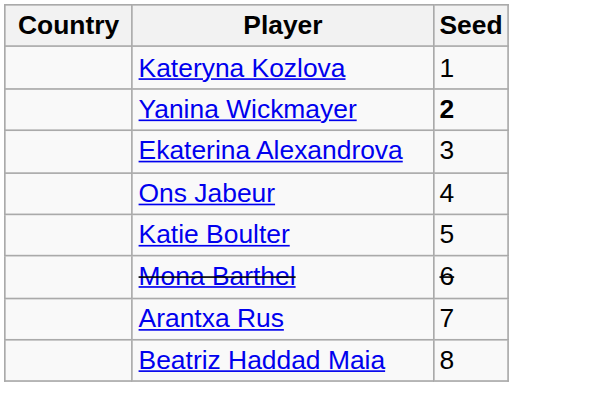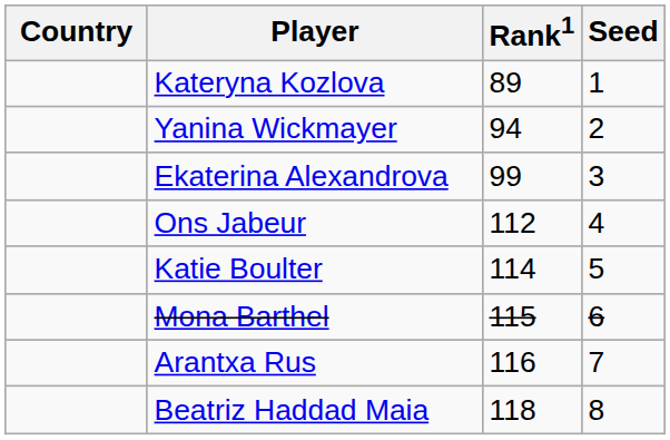+ column: Rank1 | 89 | 94 | 99 | 112 | 114 | 115 | 116 | 118
Yanina Wickmayer | Seed: bold -> normal
